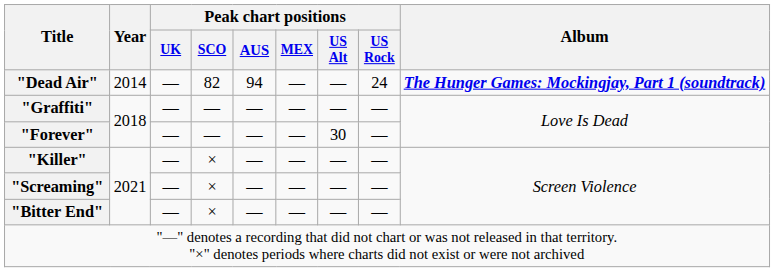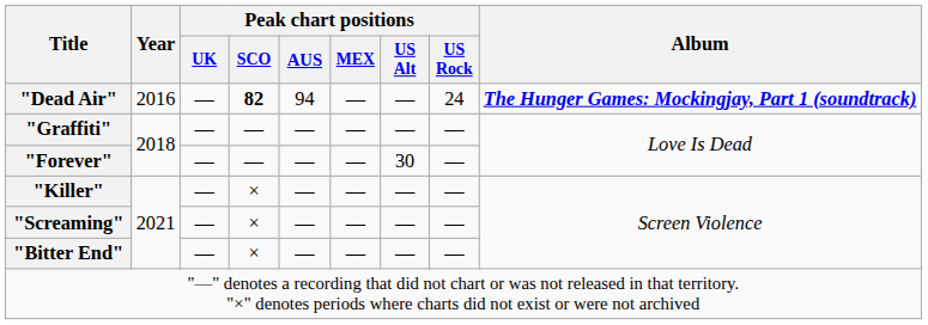"Dead Air" | Year: 2014 -> 2016
"Dead Air" | Peak chart positions / SCO: normal -> bold
